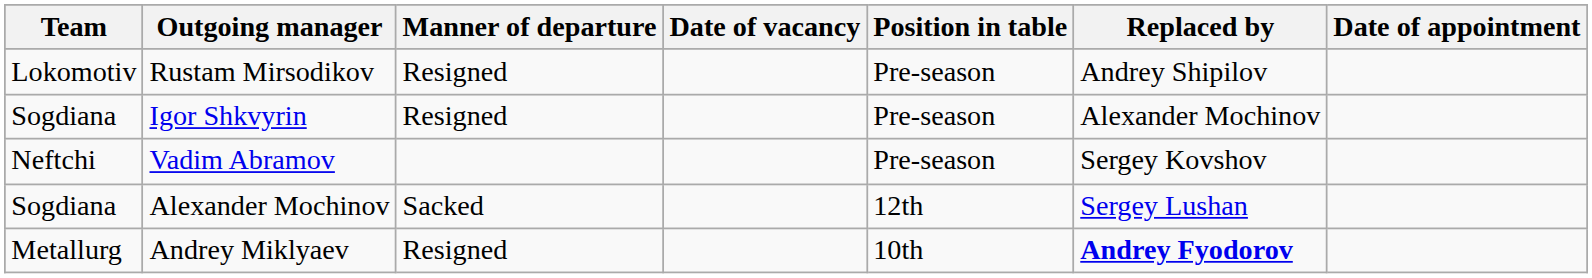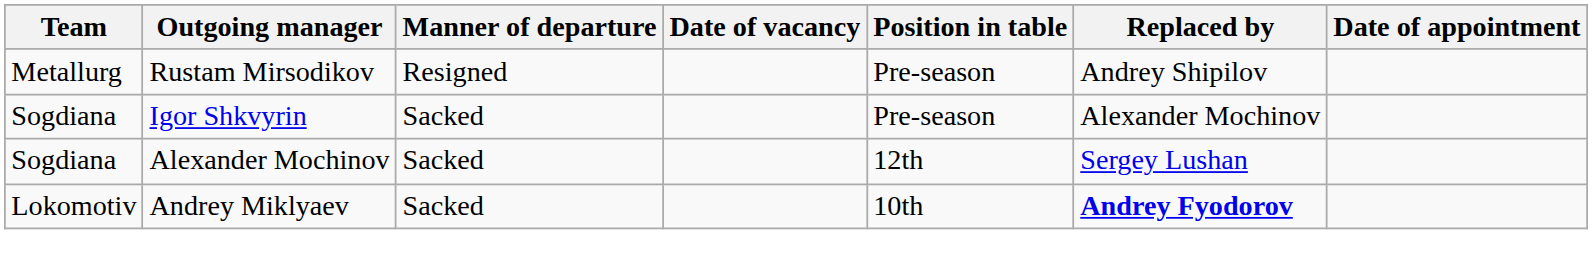Rustam Mirsodikov | Team: Lokomotiv -> Metallurg
Igor Shkvyrin | Manner of departure: Resigned -> Sacked
- row: Neftchi | Vadim Abramov | Pre-season | Sergey Kovshov
Andrey Miklyaev | Team: Metallurg -> Lokomotiv
Andrey Miklyaev | Manner of departure: Resigned -> Sacked
